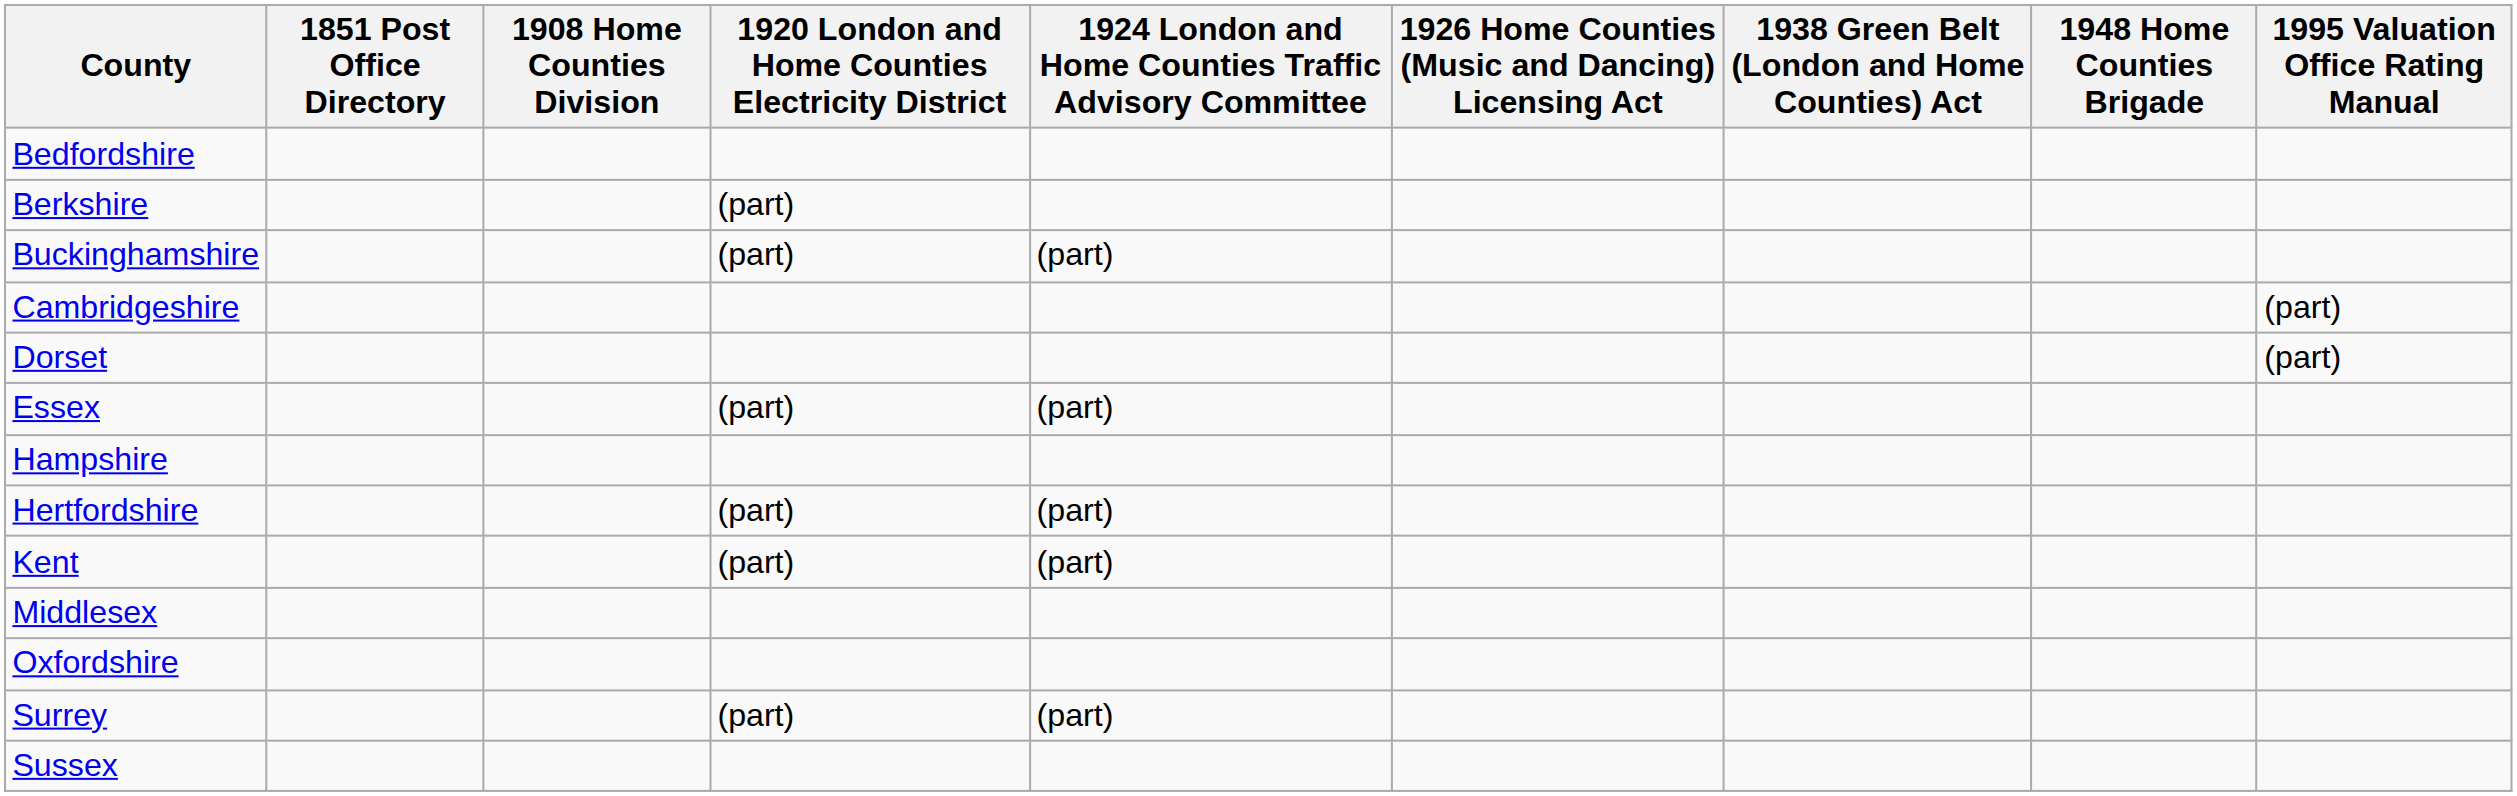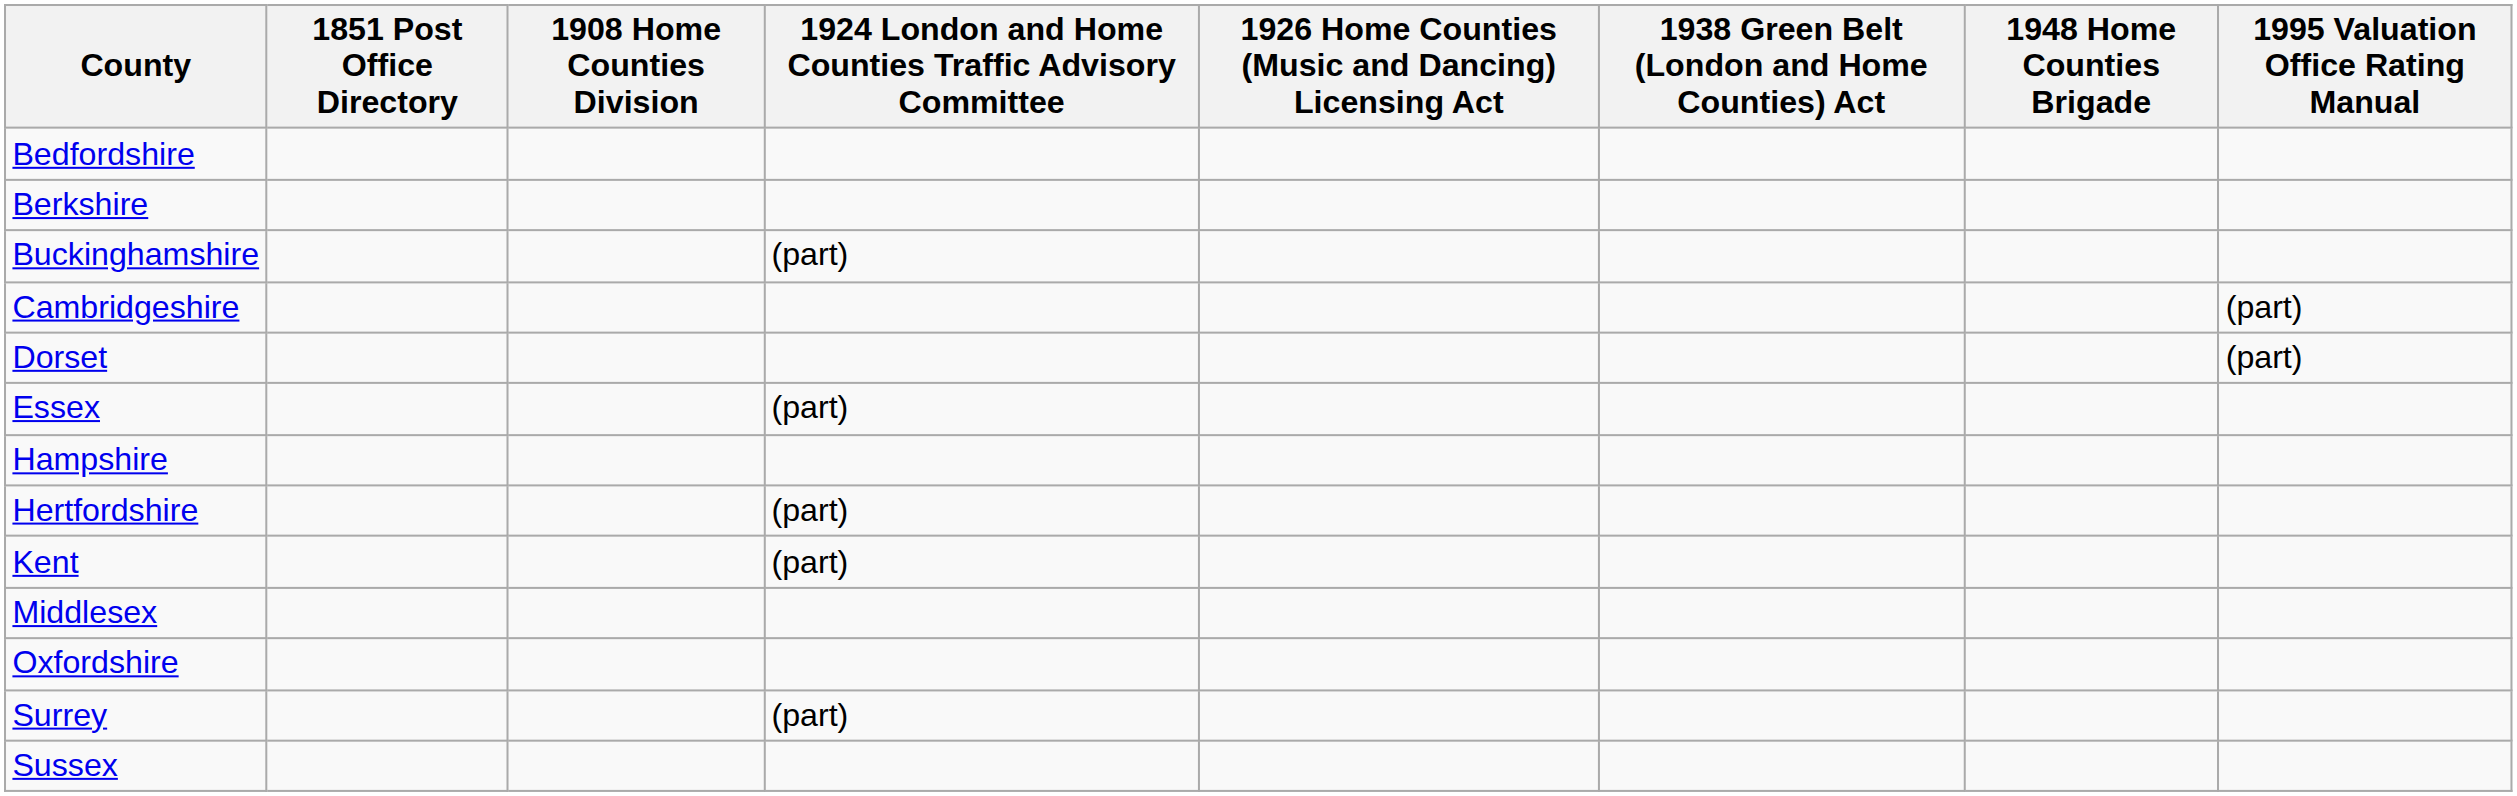- column: 1920 London and Home Counties Electricity District | (part) | (part) | (part) | (part) | (part) | (part)
